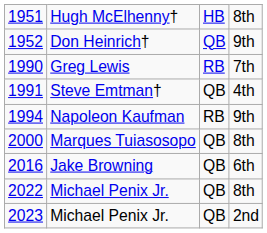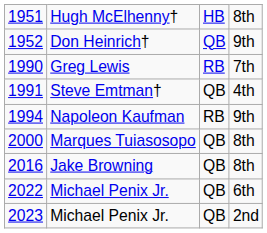2016 | column 4: 6th -> 8th
2022 | column 4: 8th -> 6th
